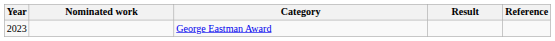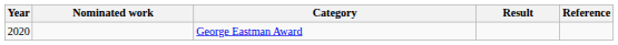George Eastman Award | Year: 2023 -> 2020
